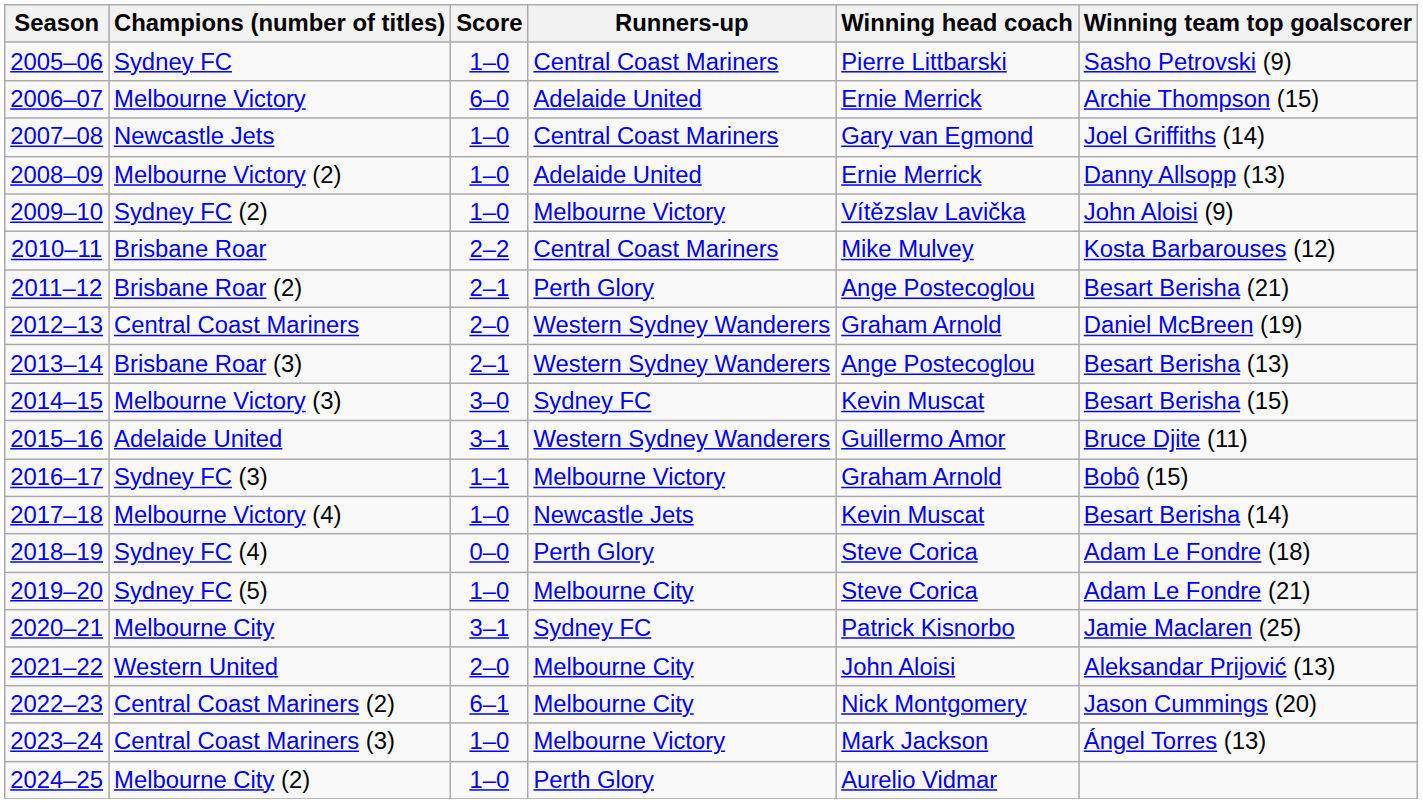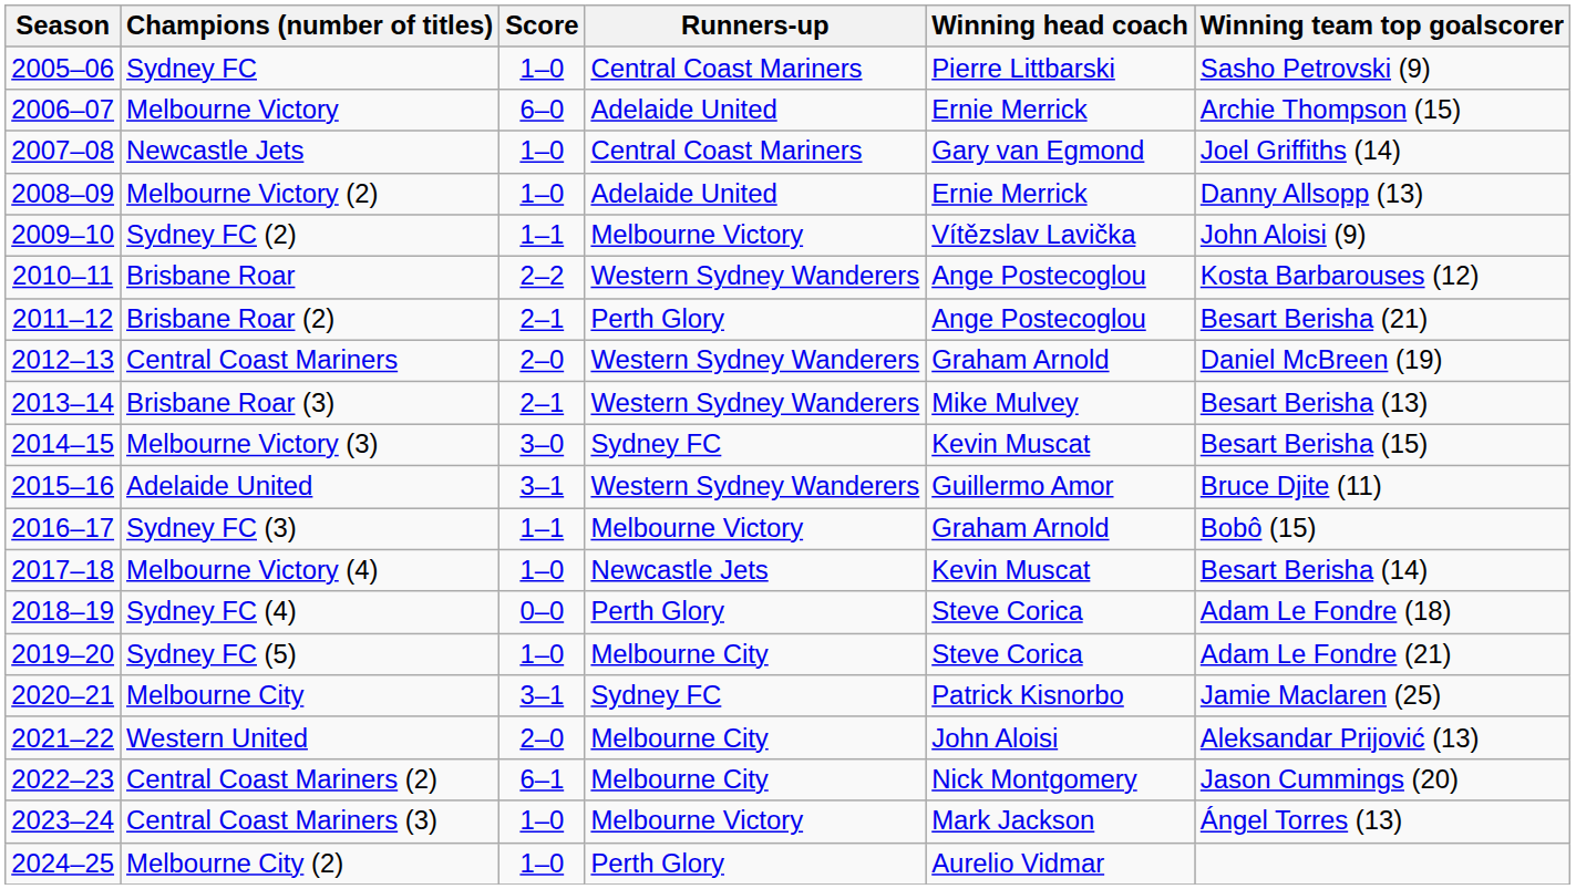Sydney FC (2) | Score: 1–0 -> 1–1
Brisbane Roar | Runners-up: Central Coast Mariners -> Western Sydney Wanderers
Brisbane Roar | Winning head coach: Mike Mulvey -> Ange Postecoglou
Brisbane Roar (3) | Winning head coach: Ange Postecoglou -> Mike Mulvey
